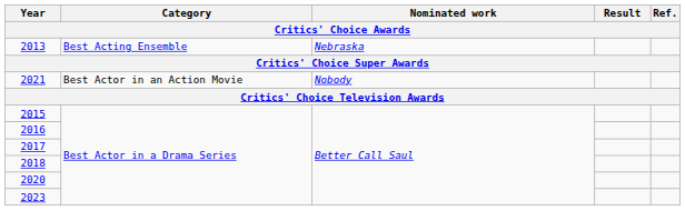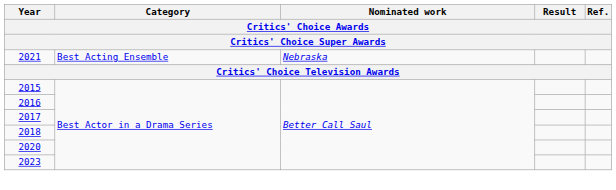- row: 2013 | Best Acting Ensemble | Nebraska
2021 | Category: Best Actor in an Action Movie -> Best Acting Ensemble
2021 | Nominated work: Nobody -> Nebraska
